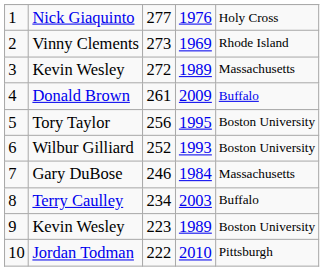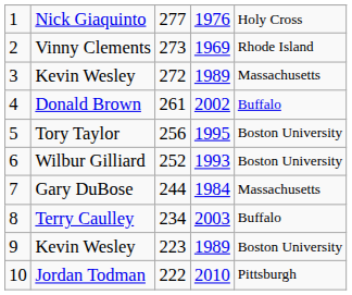Donald Brown | column 4: 2009 -> 2002
Gary DuBose | column 3: 246 -> 244
